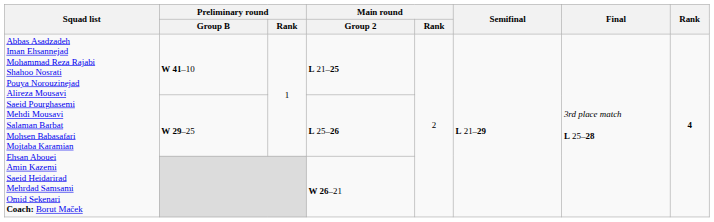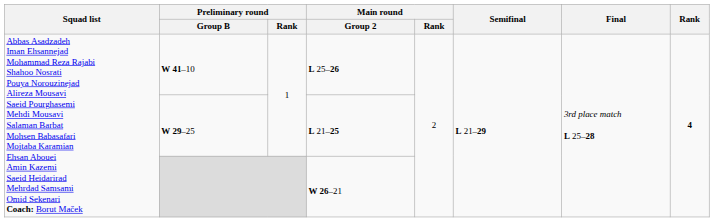W 41–10 | Main round / Group 2: L 21–25 -> L 25–26
W 29–25 | Main round / Group 2: L 25–26 -> L 21–25
